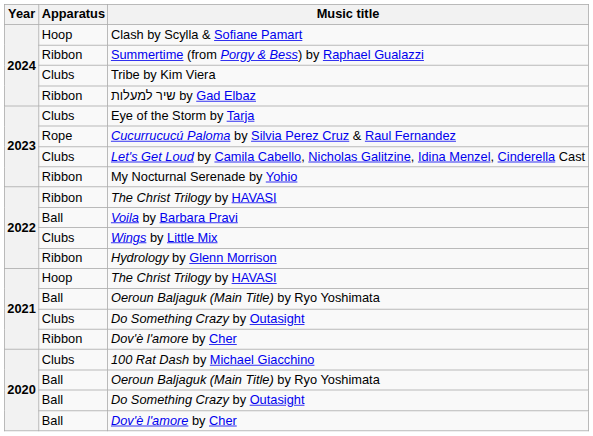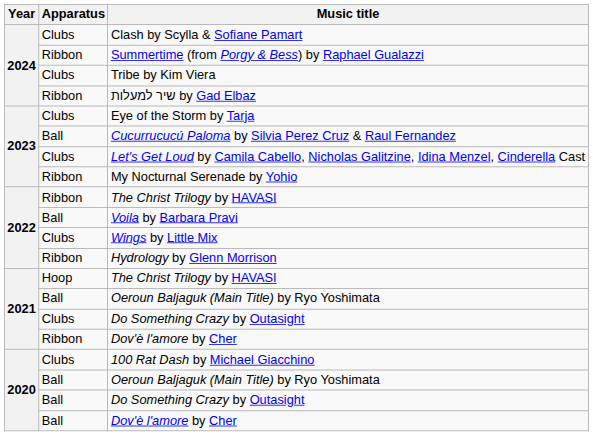Clash by Scylla & Sofiane Pamart | Apparatus: Hoop -> Clubs
Cucurrucucú Paloma by Silvia Perez Cruz & Raul Fernandez | Apparatus: Rope -> Ball
